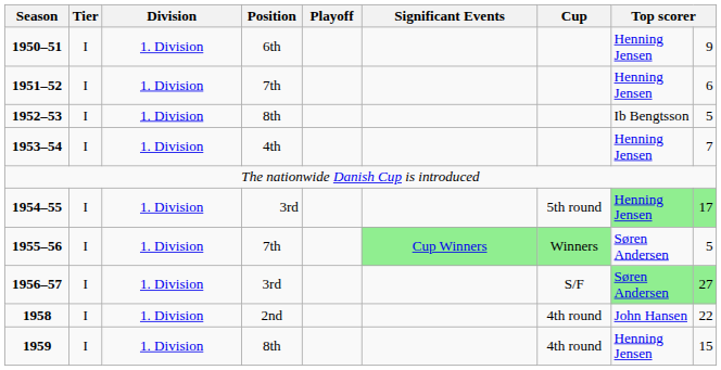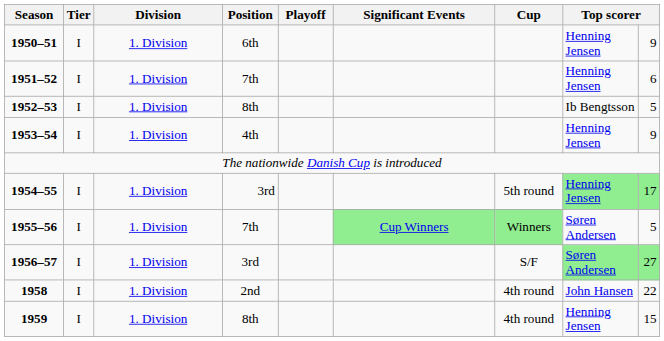1953–54 | column 9: 7 -> 9
